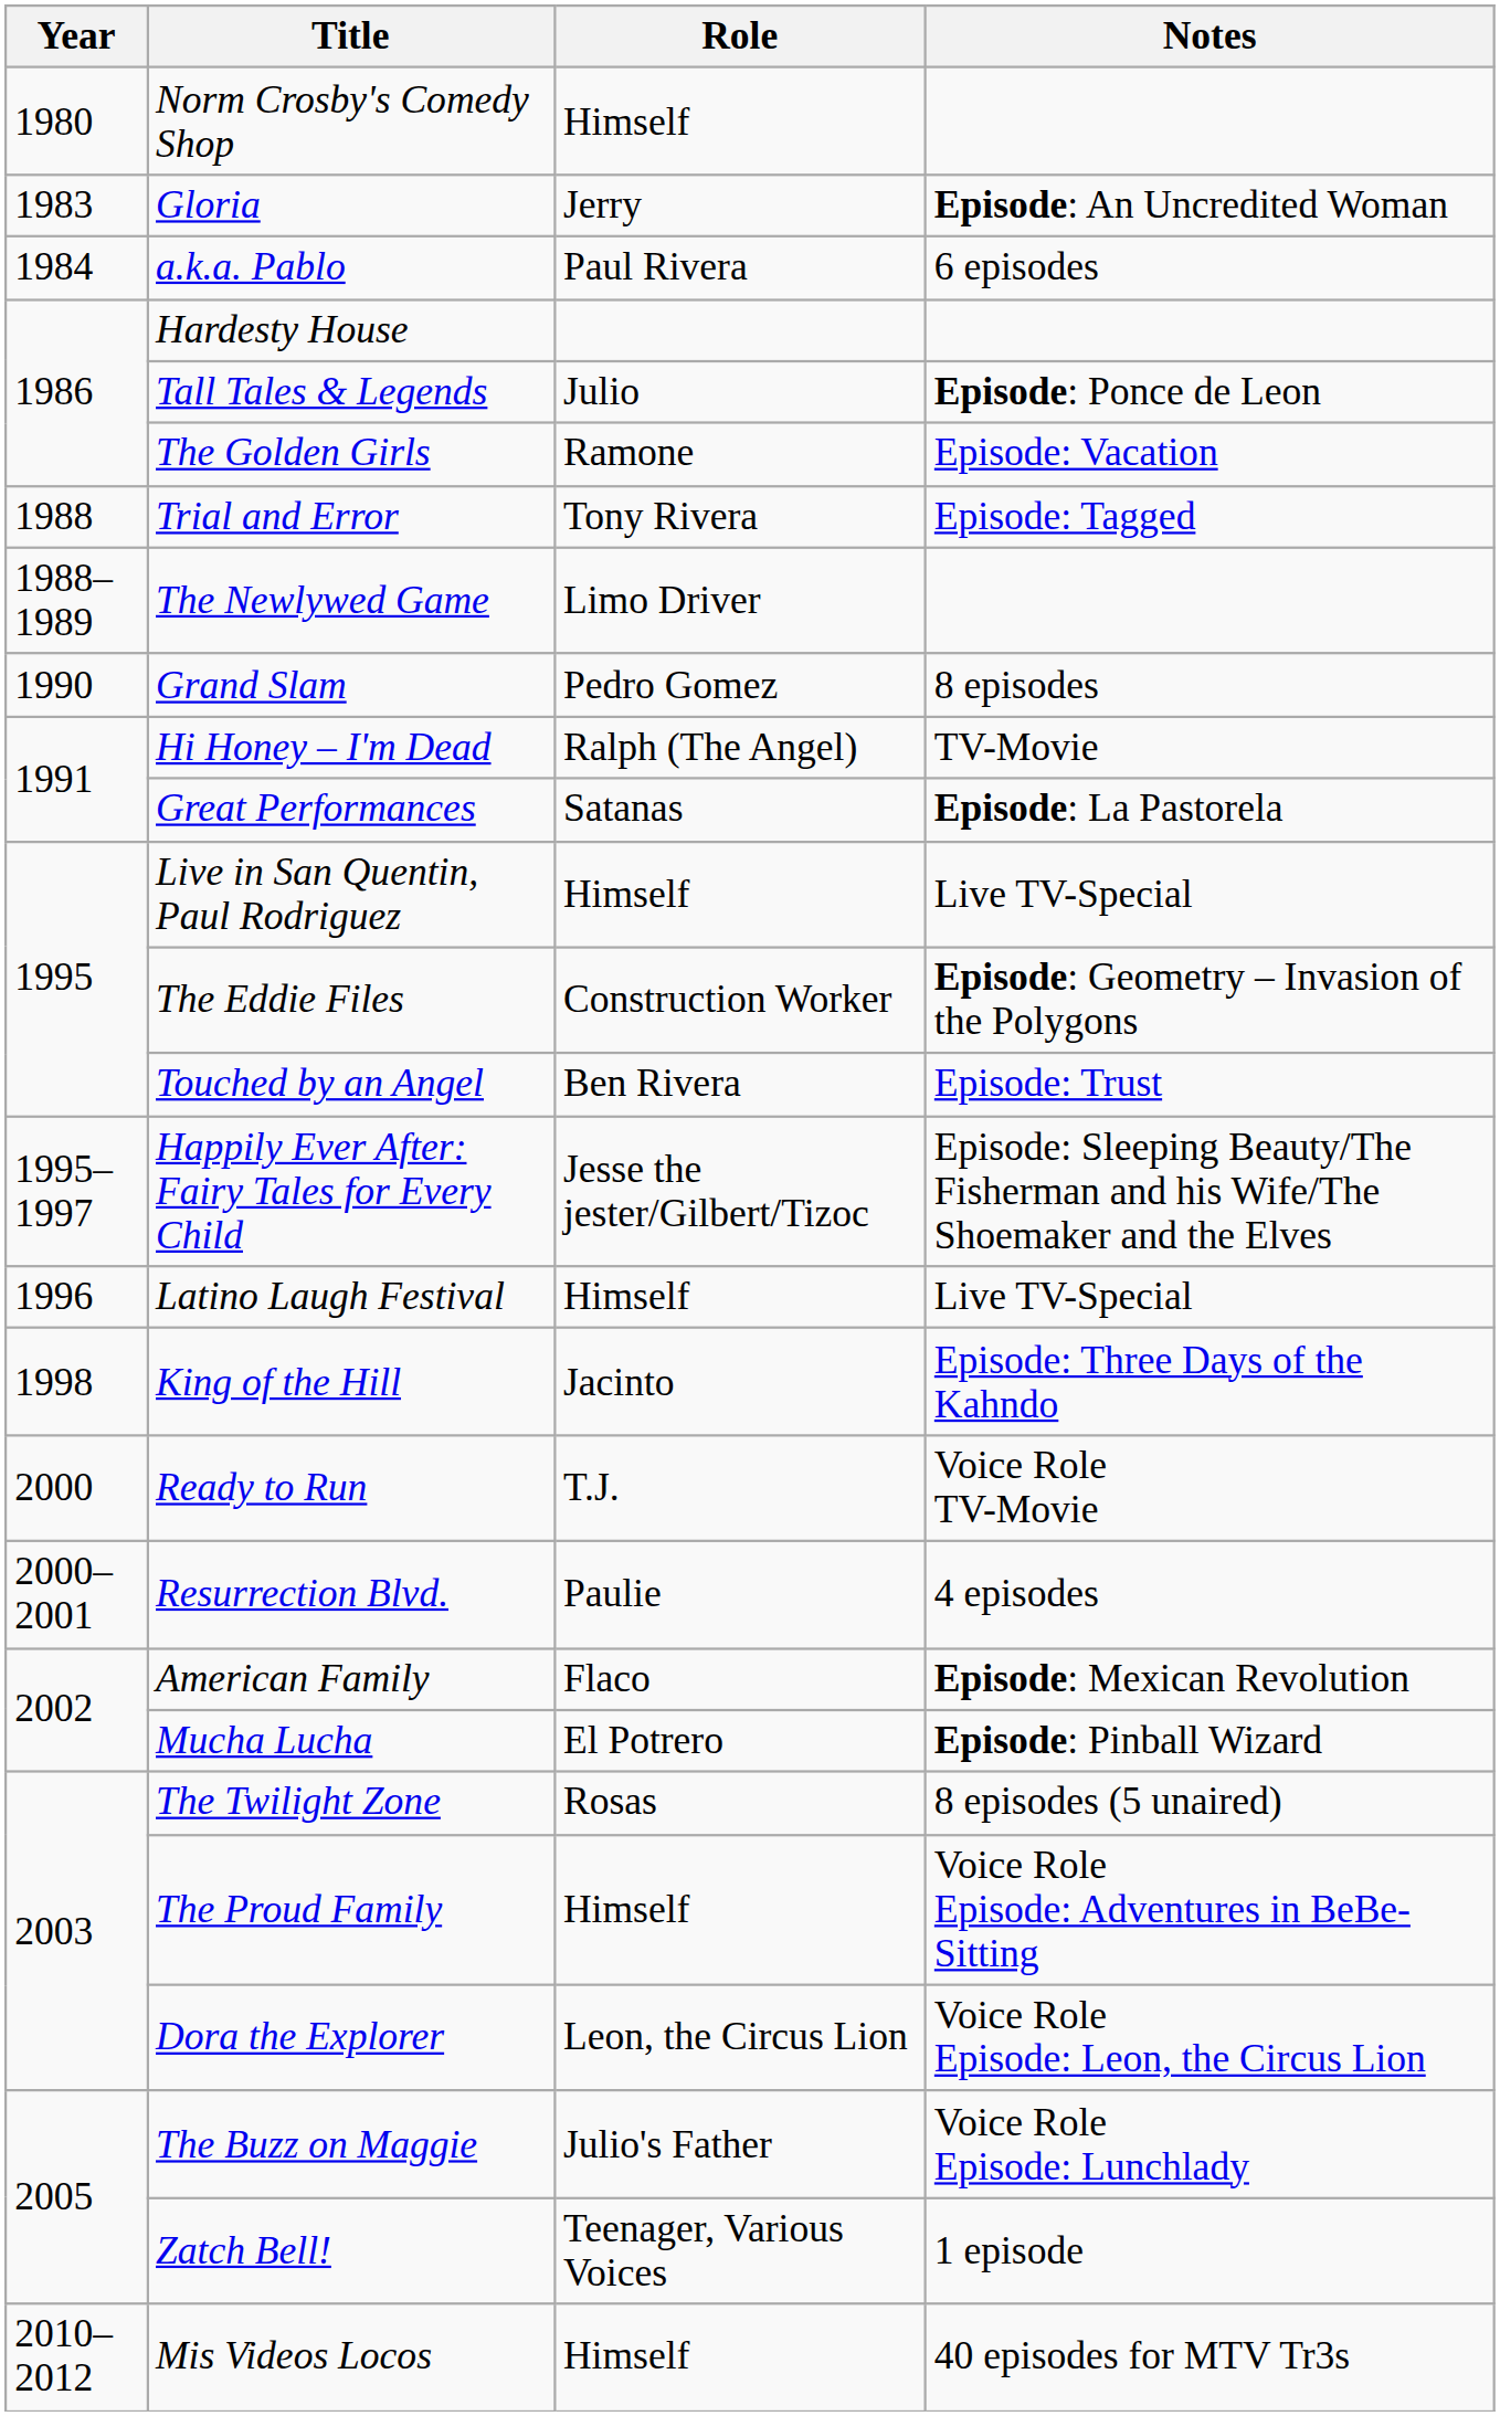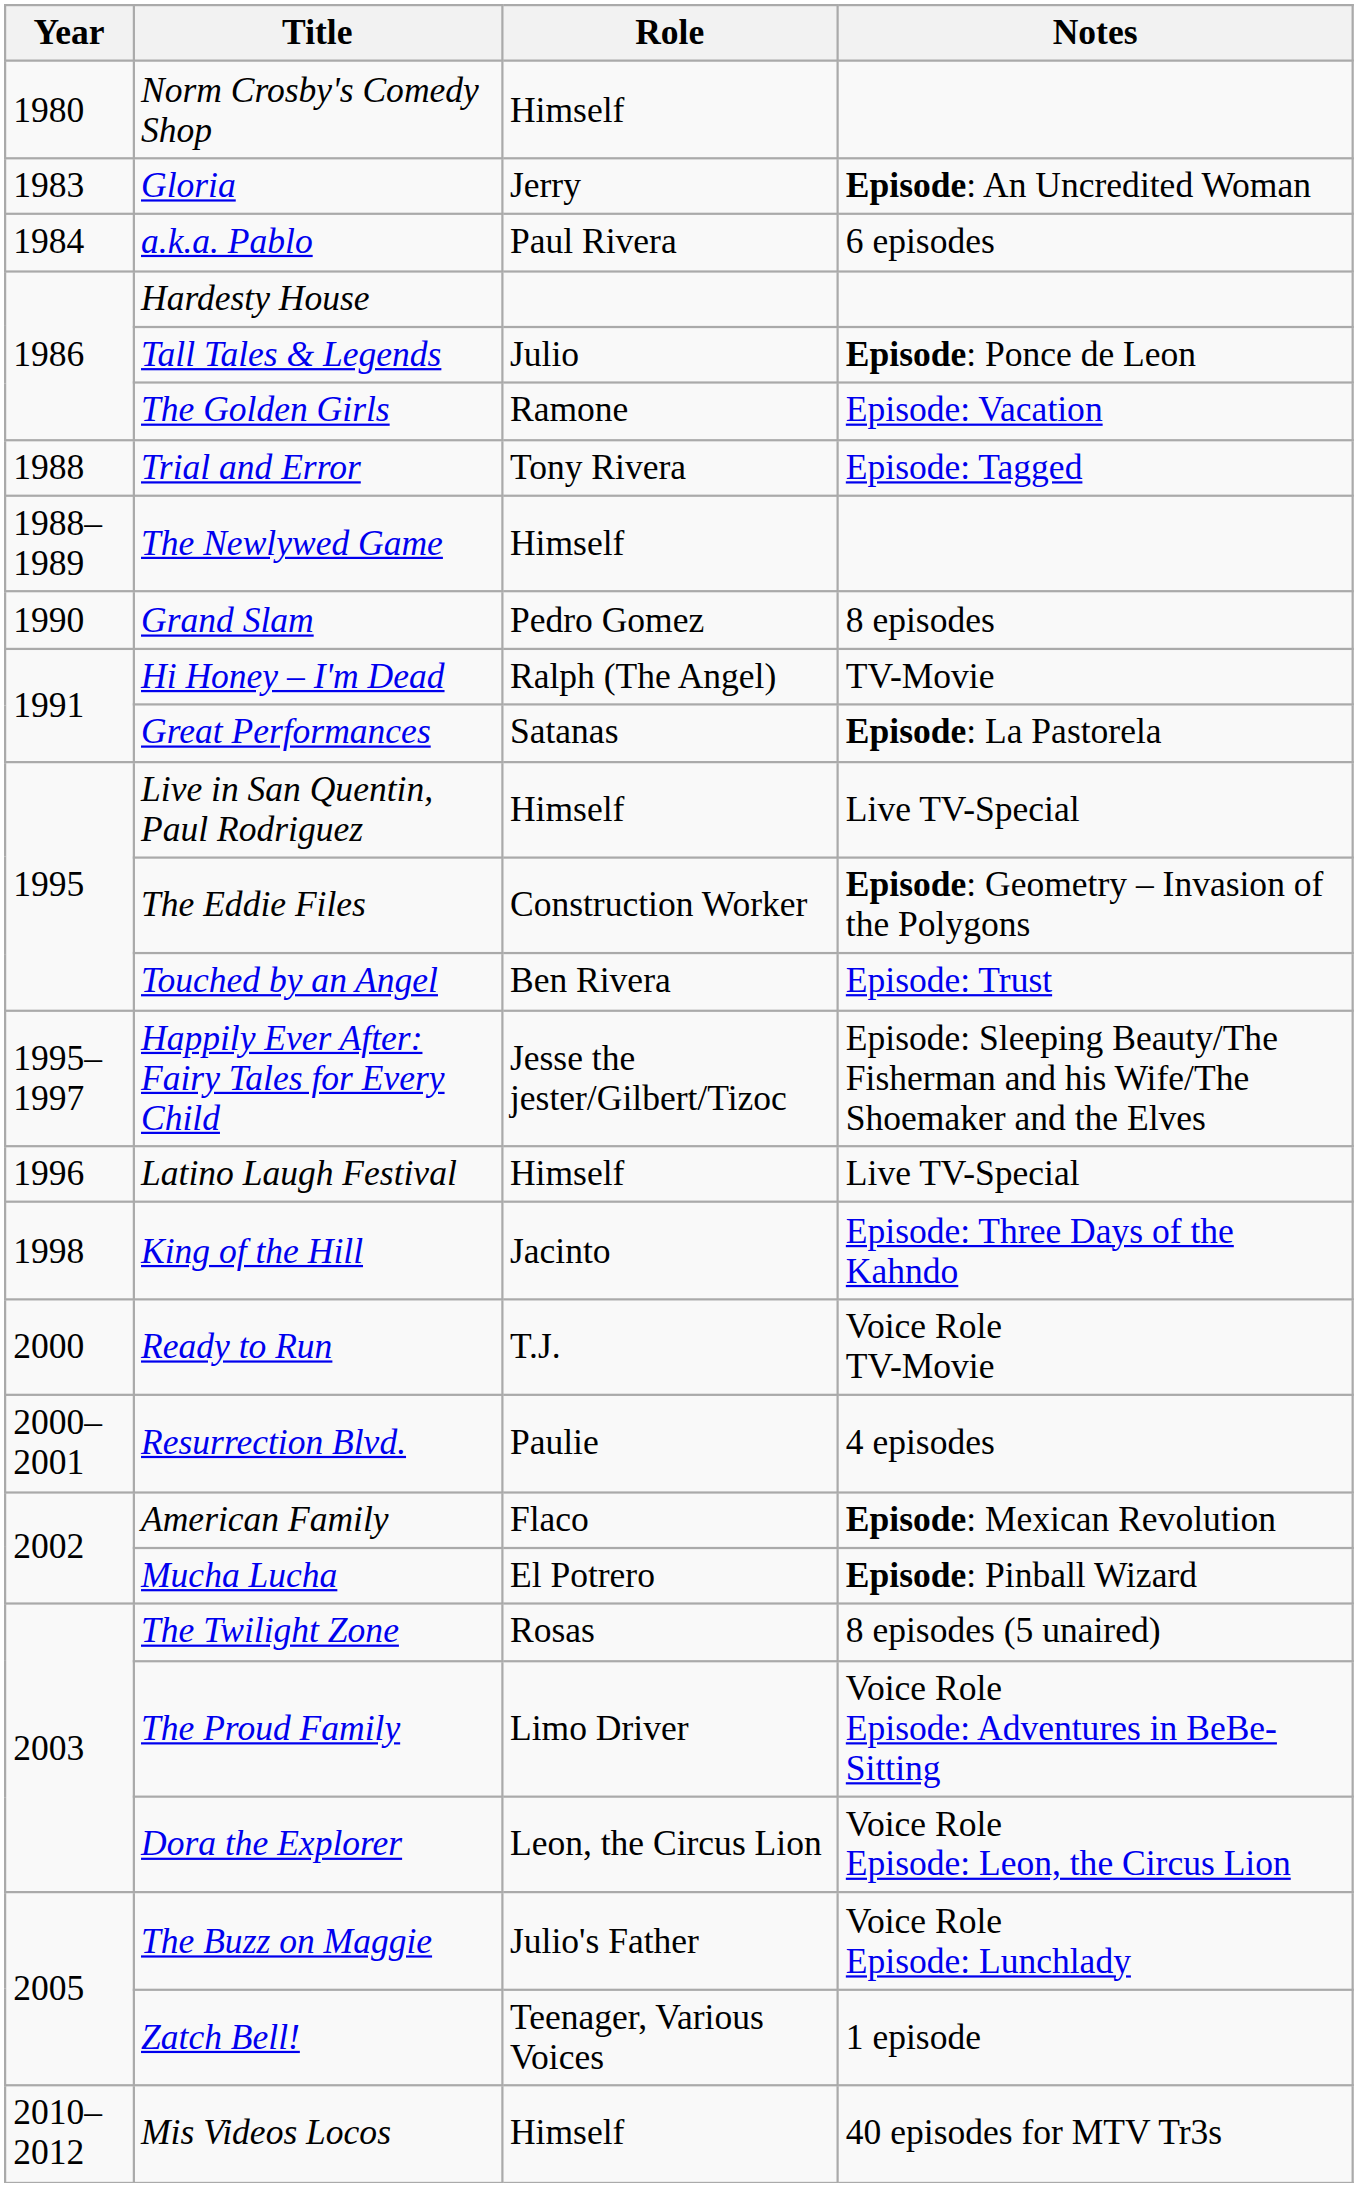The Newlywed Game | Role: Limo Driver -> Himself
The Proud Family | Role: Himself -> Limo Driver
